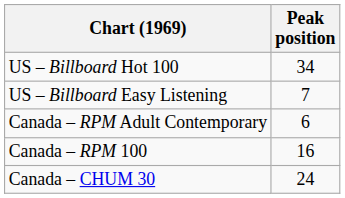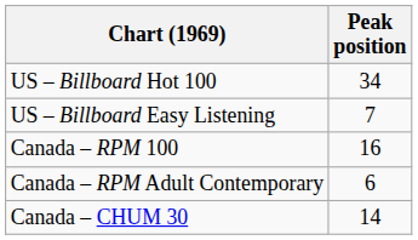rows swapped: Canada – RPM 100 <-> Canada – RPM Adult Contemporary
Canada – CHUM 30 | Peak position: 24 -> 14
